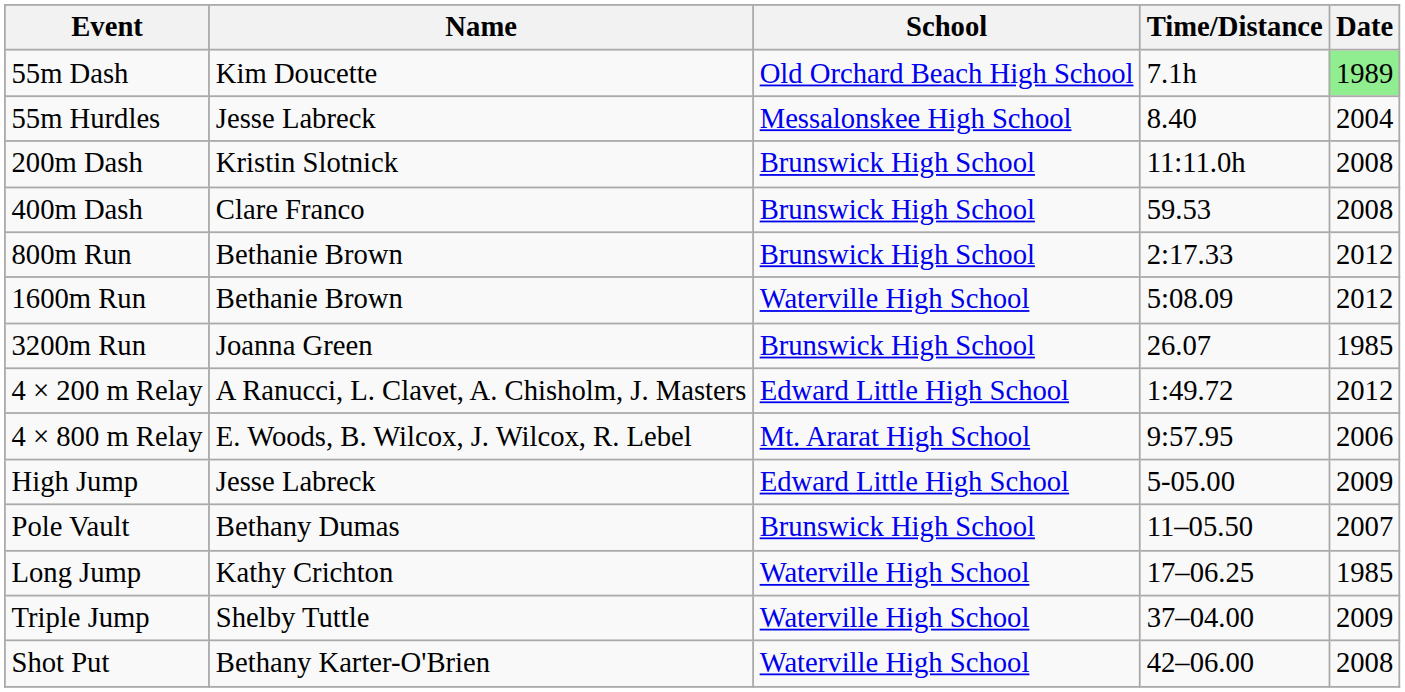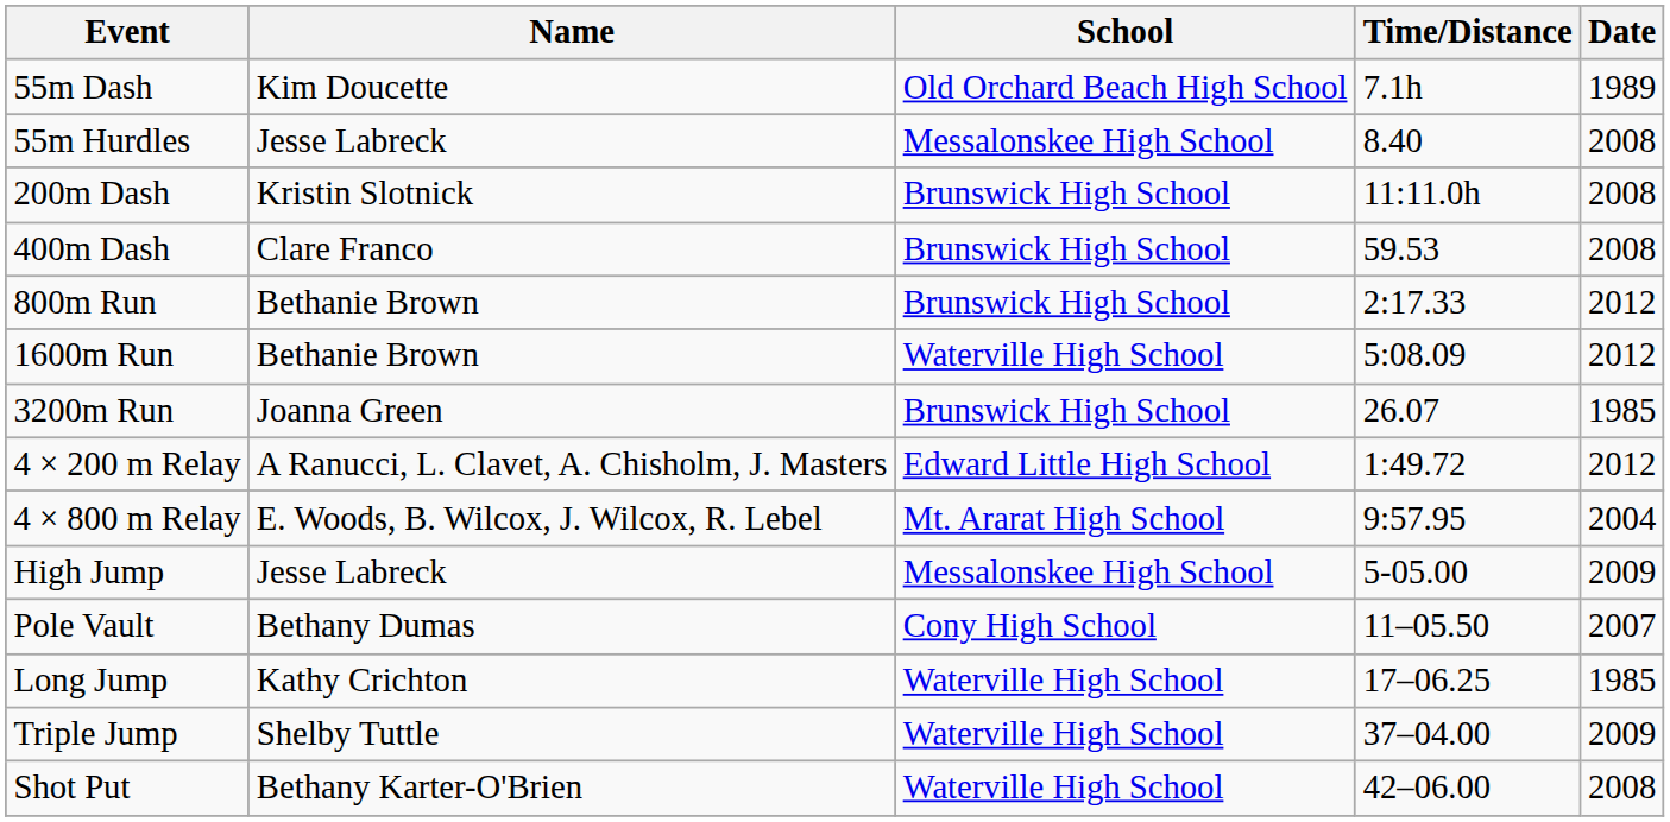55m Dash | Date: lightgreen background -> no background
55m Hurdles | Date: 2004 -> 2008
4 × 800 m Relay | Date: 2006 -> 2004
High Jump | School: Edward Little High School -> Messalonskee High School
Pole Vault | School: Brunswick High School -> Cony High School
